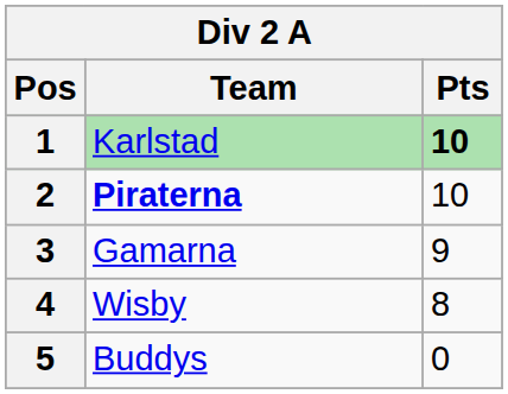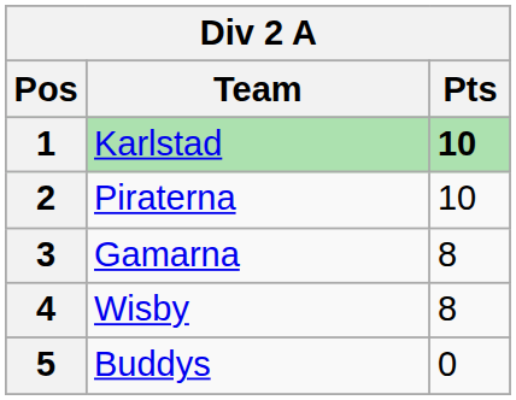2 | Team: bold -> normal
3 | Pts: 9 -> 8
